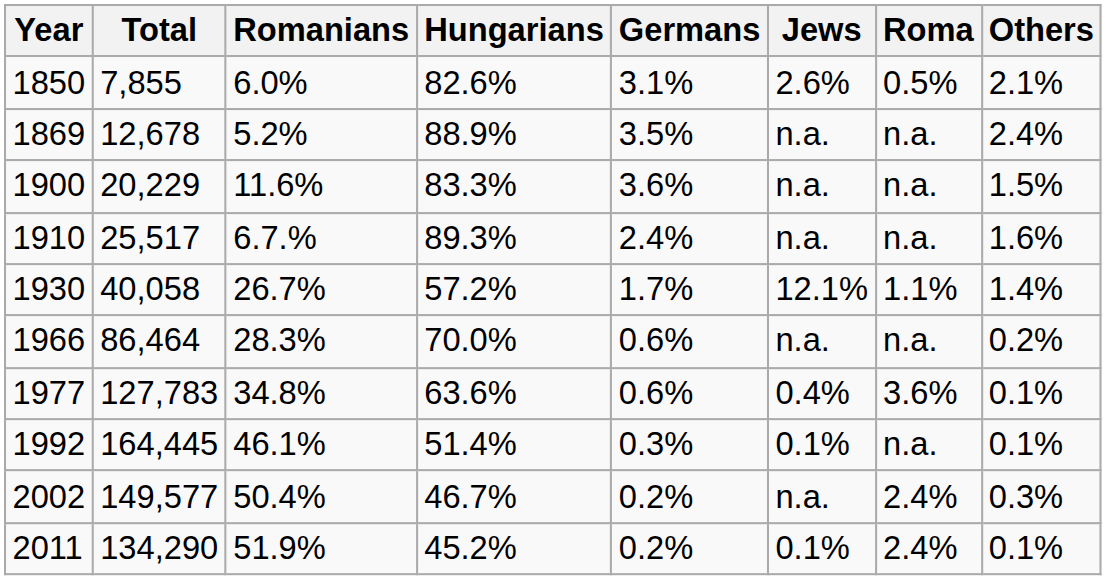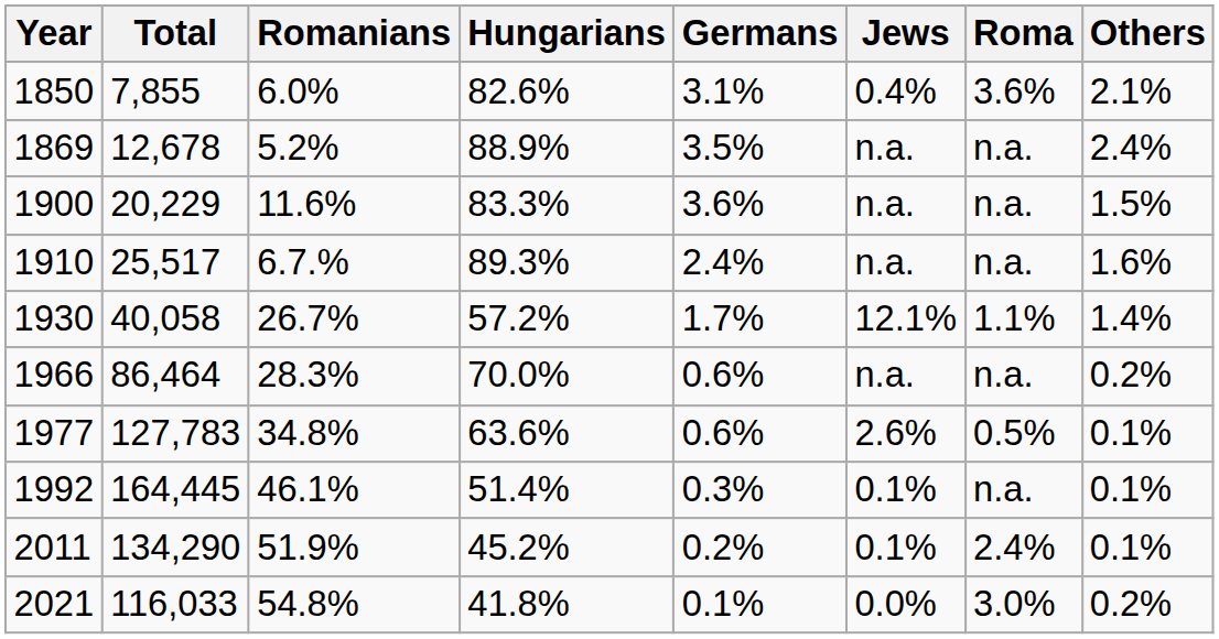1850 | Jews: 2.6% -> 0.4%
1850 | Roma: 0.5% -> 3.6%
1977 | Jews: 0.4% -> 2.6%
1977 | Roma: 3.6% -> 0.5%
- row: 2002 | 149,577 | 50.4% | 46.7% | 0.2% | n.a. | 2.4% | 0.3%
+ row: 2021 | 116,033 | 54.8% | 41.8% | 0.1% | 0.0% | 3.0% | 0.2%
